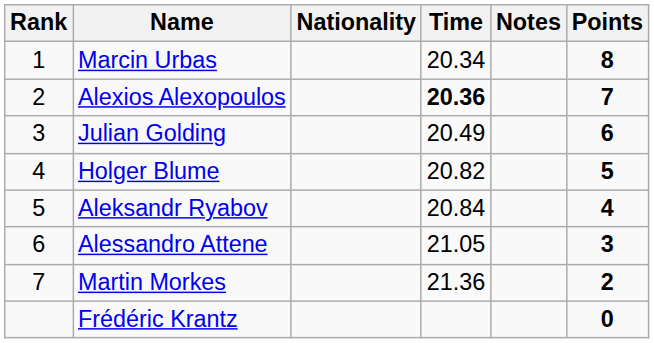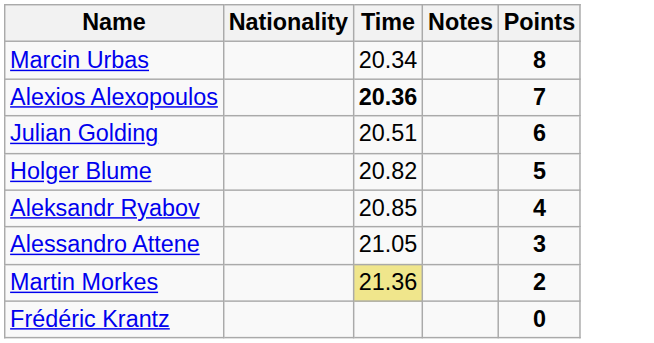- column: Rank | 1 | 2 | 3 | 4 | 5 | 6 | 7
Julian Golding | Time: 20.49 -> 20.51
Aleksandr Ryabov | Time: 20.84 -> 20.85
Martin Morkes | Time: no background -> khaki background
